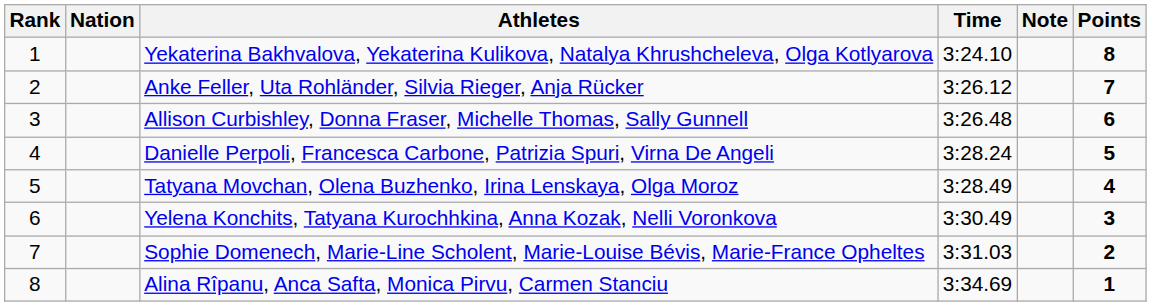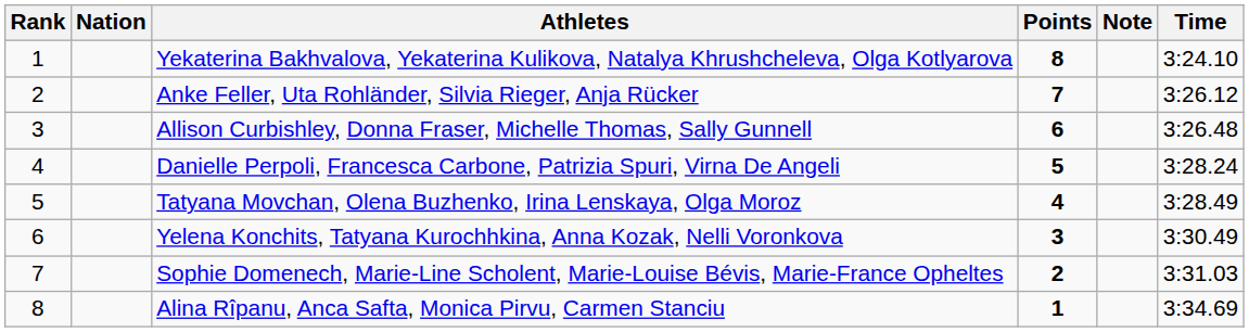columns swapped: Time <-> Points
